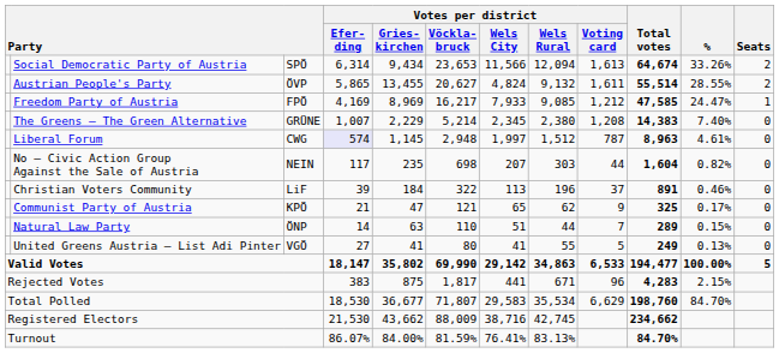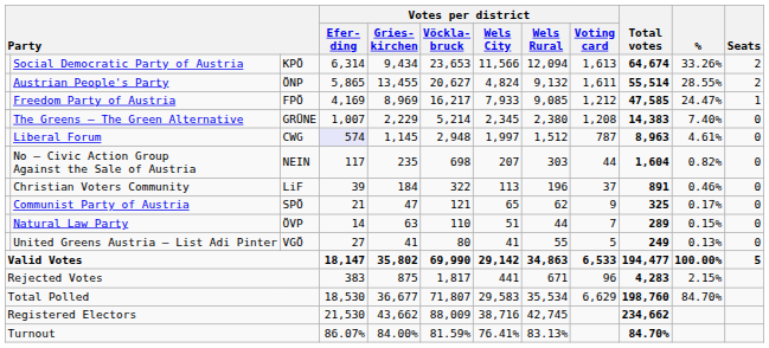Social Democratic Party of Austria | column 3: SPÖ -> KPÖ
Austrian People's Party | column 3: ÖVP -> ÖNP
Communist Party of Austria | column 3: KPÖ -> SPÖ
Natural Law Party | column 3: ÖNP -> ÖVP
